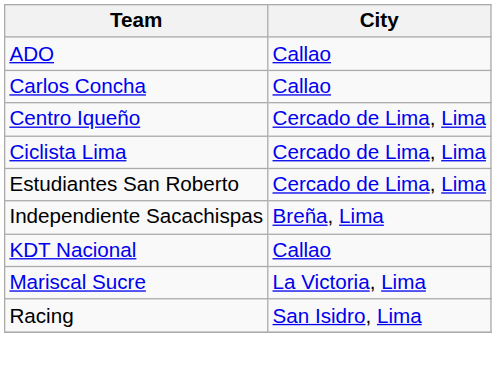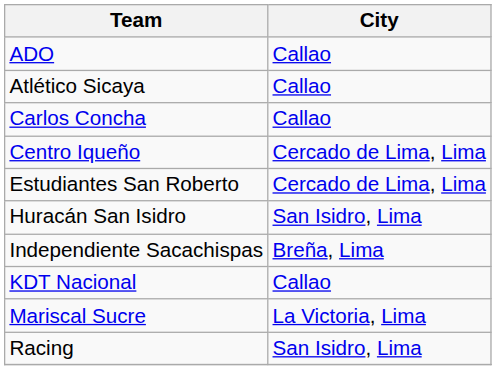+ row: Atlético Sicaya | Callao
- row: Ciclista Lima | Cercado de Lima, Lima
+ row: Huracán San Isidro | San Isidro, Lima
